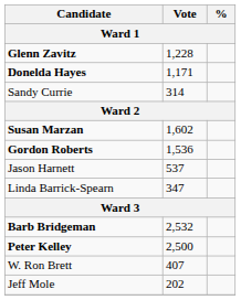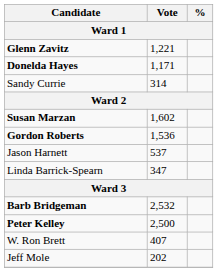Glenn Zavitz | Vote: 1,228 -> 1,221
